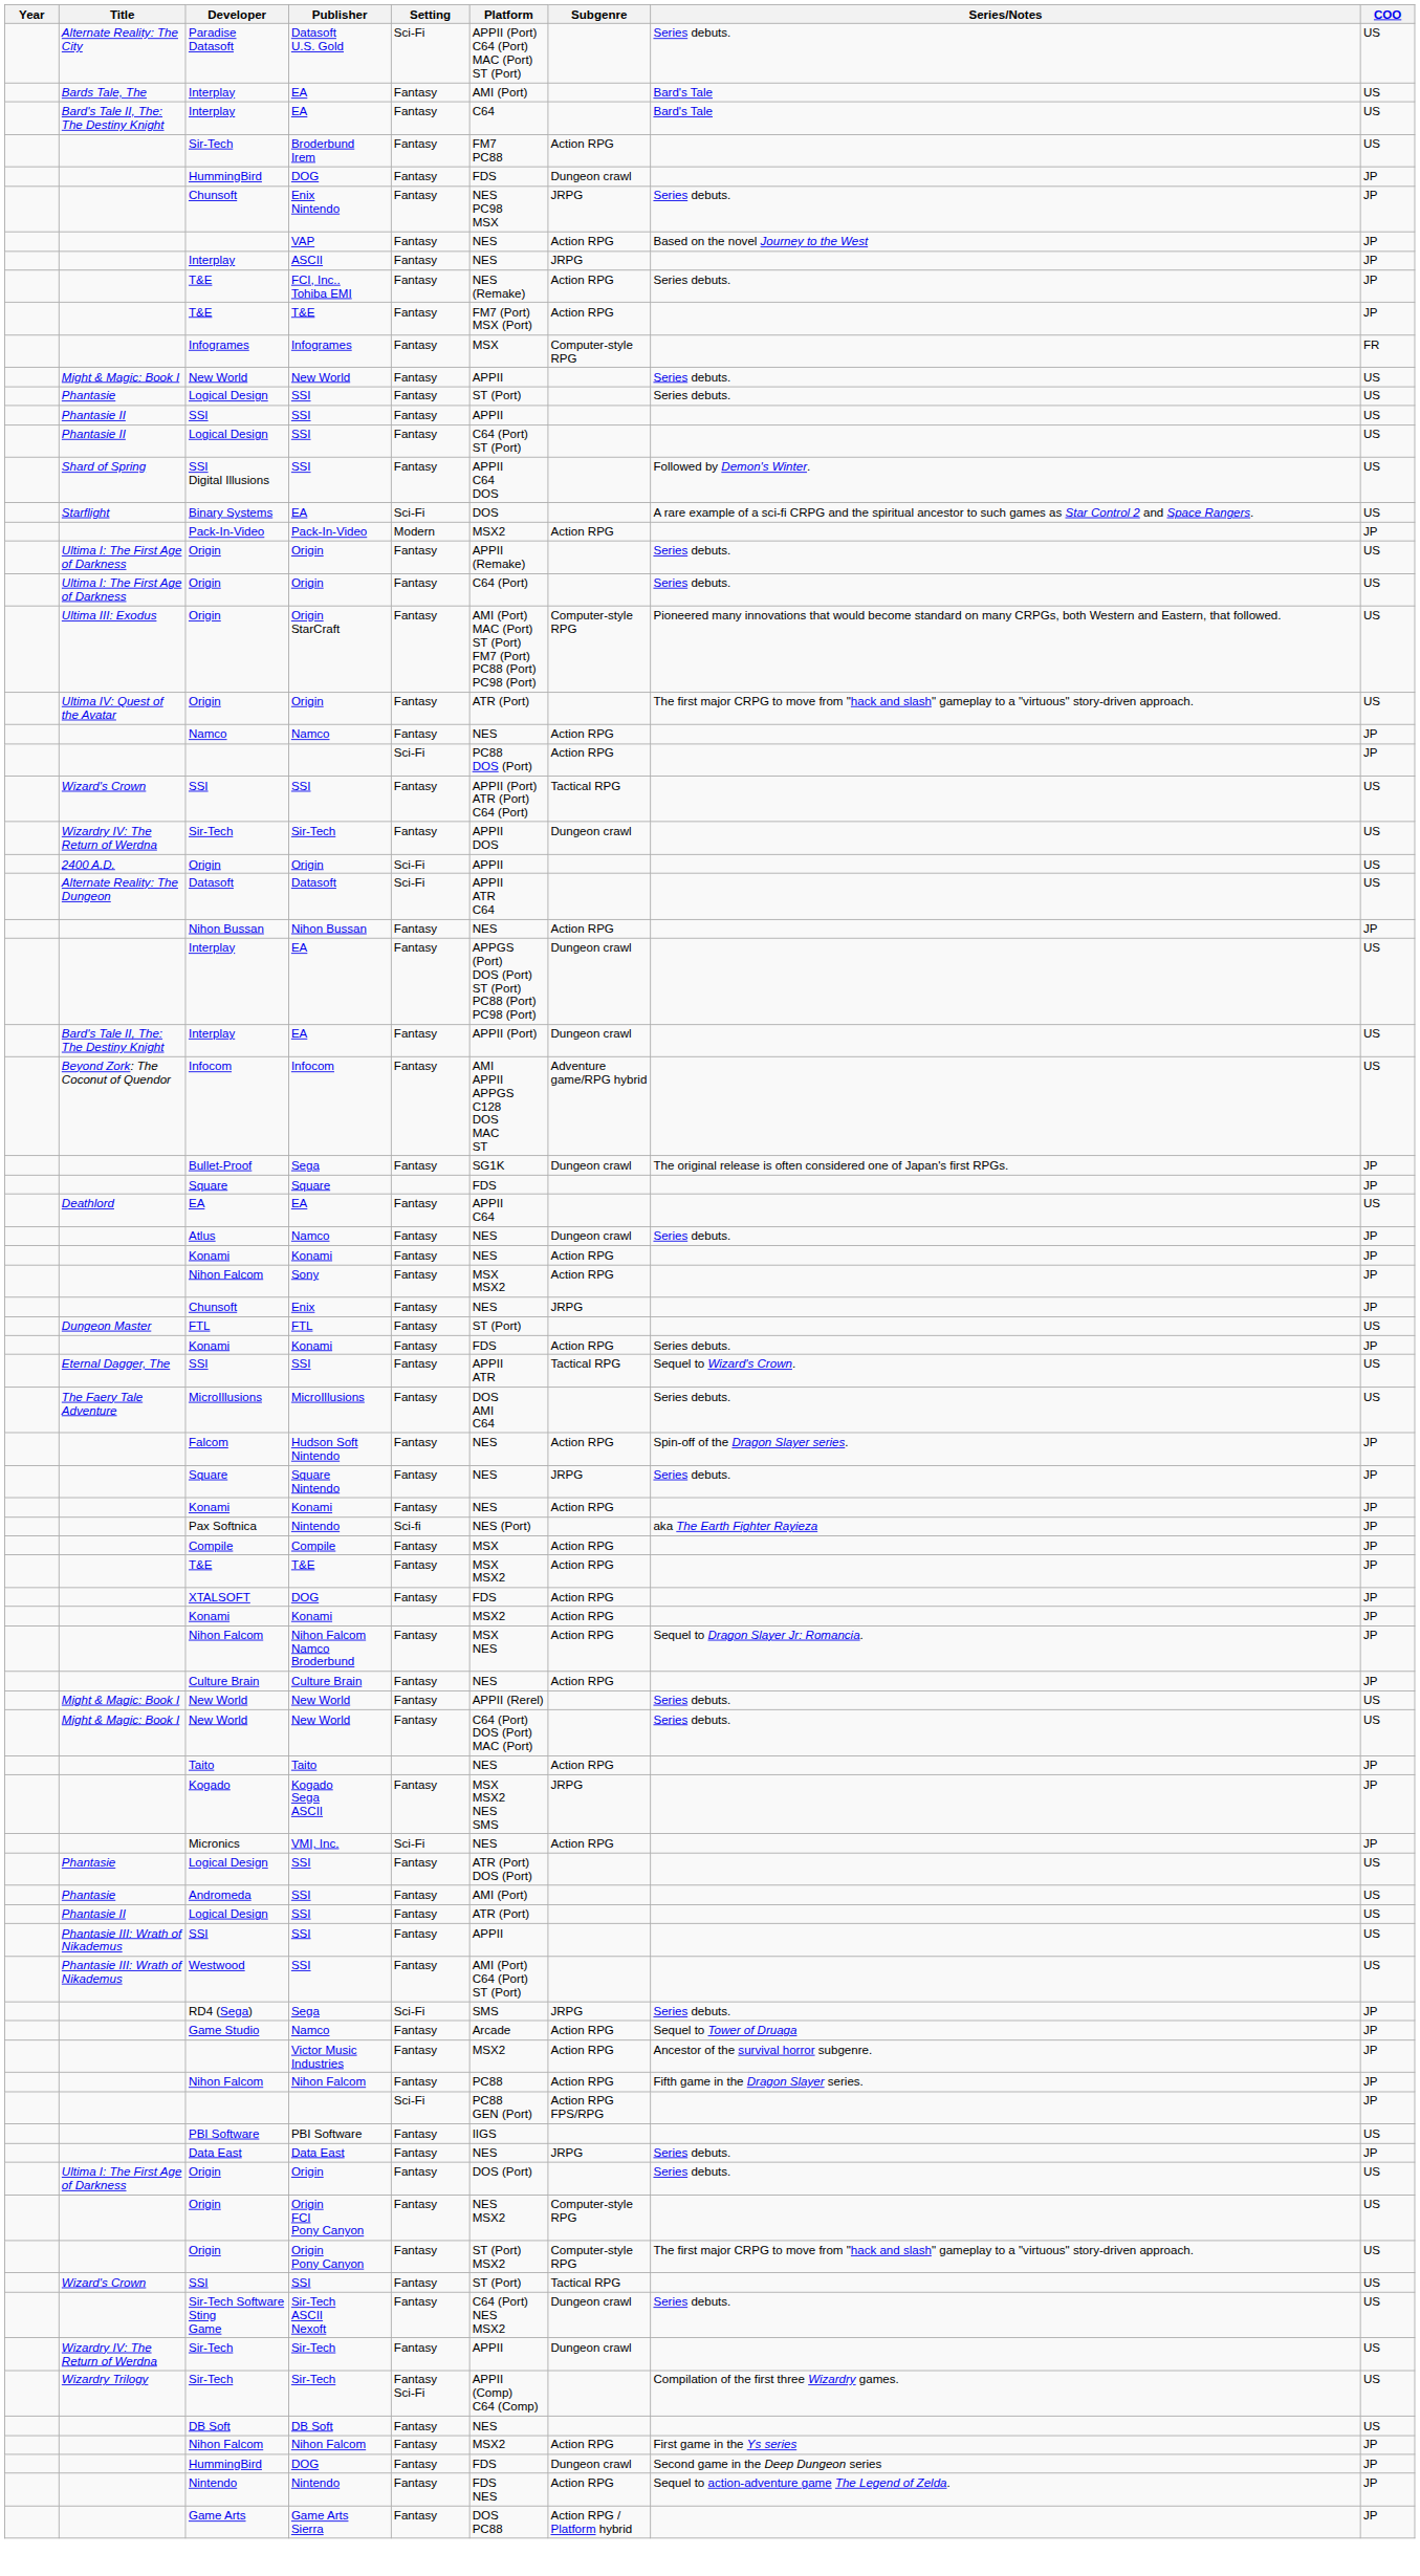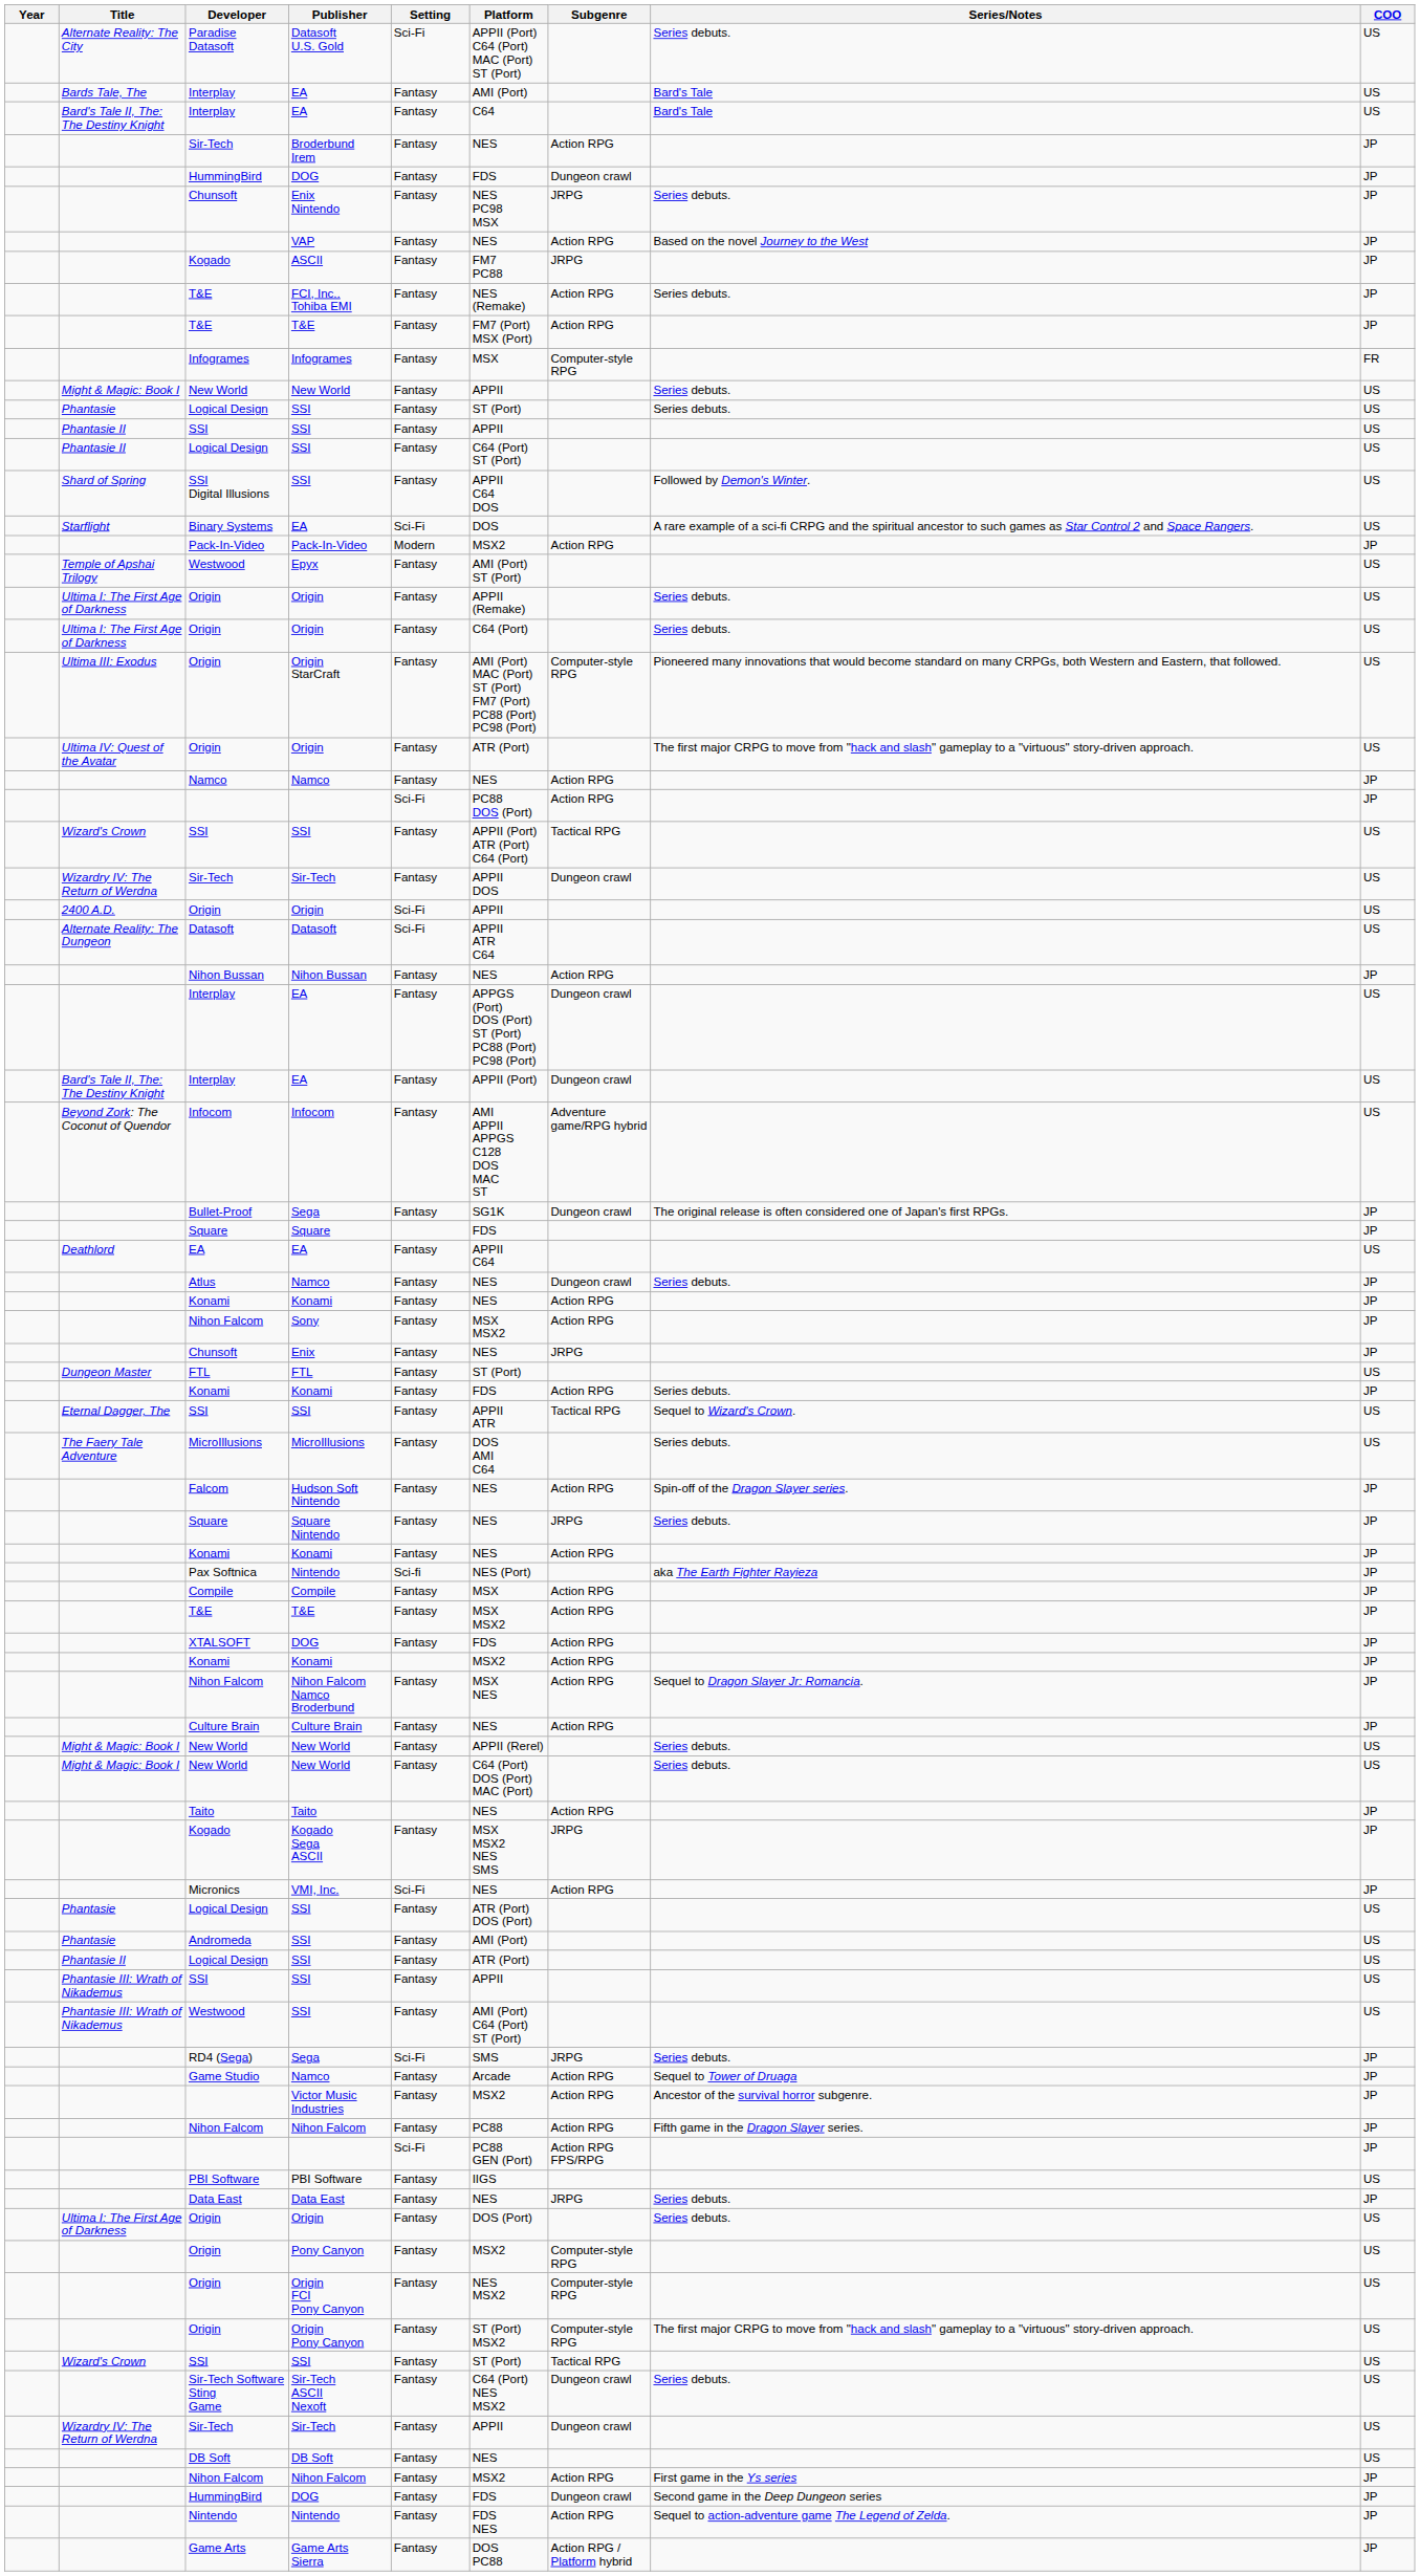Broderbund Irem | Platform: FM7 PC88 -> NES
Broderbund Irem | COO: US -> JP
ASCII | Developer: Interplay -> Kogado
ASCII | Platform: NES -> FM7 PC88
+ row: Temple of Apshai Trilogy | Westwood | Epyx | Fantasy | AMI (Port) ST (Port) | US
+ row: Origin | Pony Canyon | Fantasy | MSX2 | Computer-style RPG | US
- row: Wizardry Trilogy | Sir-Tech | Sir-Tech | Fantasy Sci-Fi | APPII (Comp) C64 (Comp) | Compilation of the first three Wizardry games. | US
